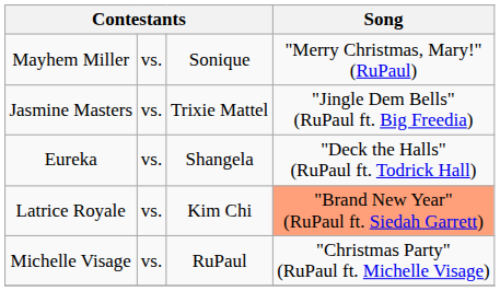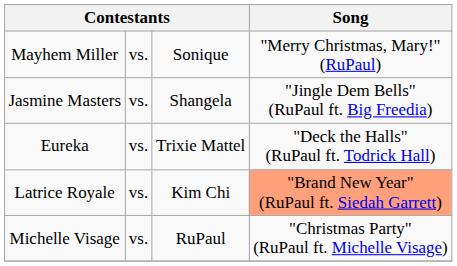Jasmine Masters | column 3: Trixie Mattel -> Shangela
Eureka | column 3: Shangela -> Trixie Mattel
